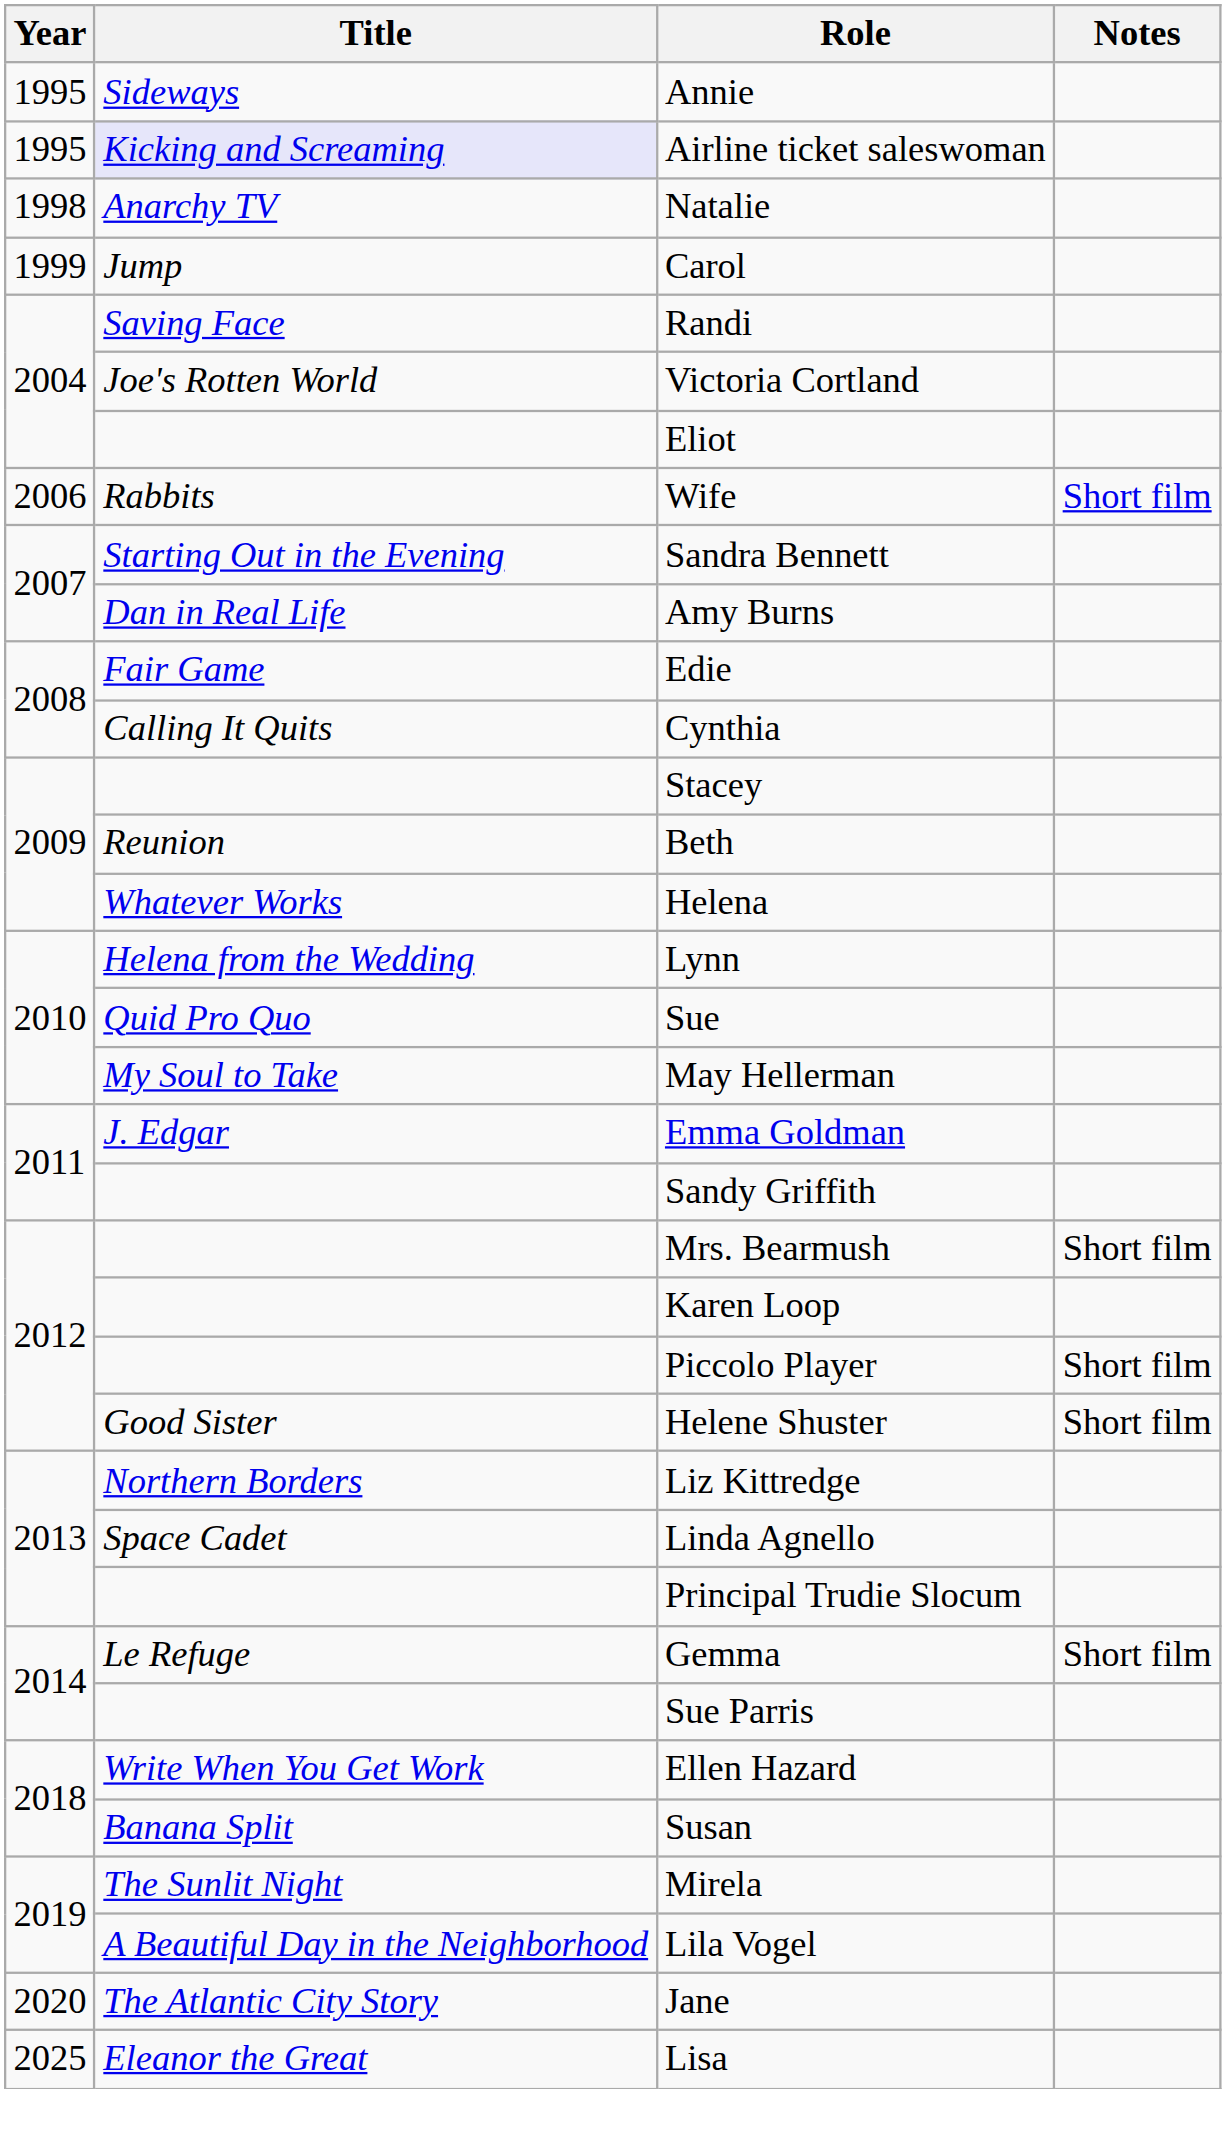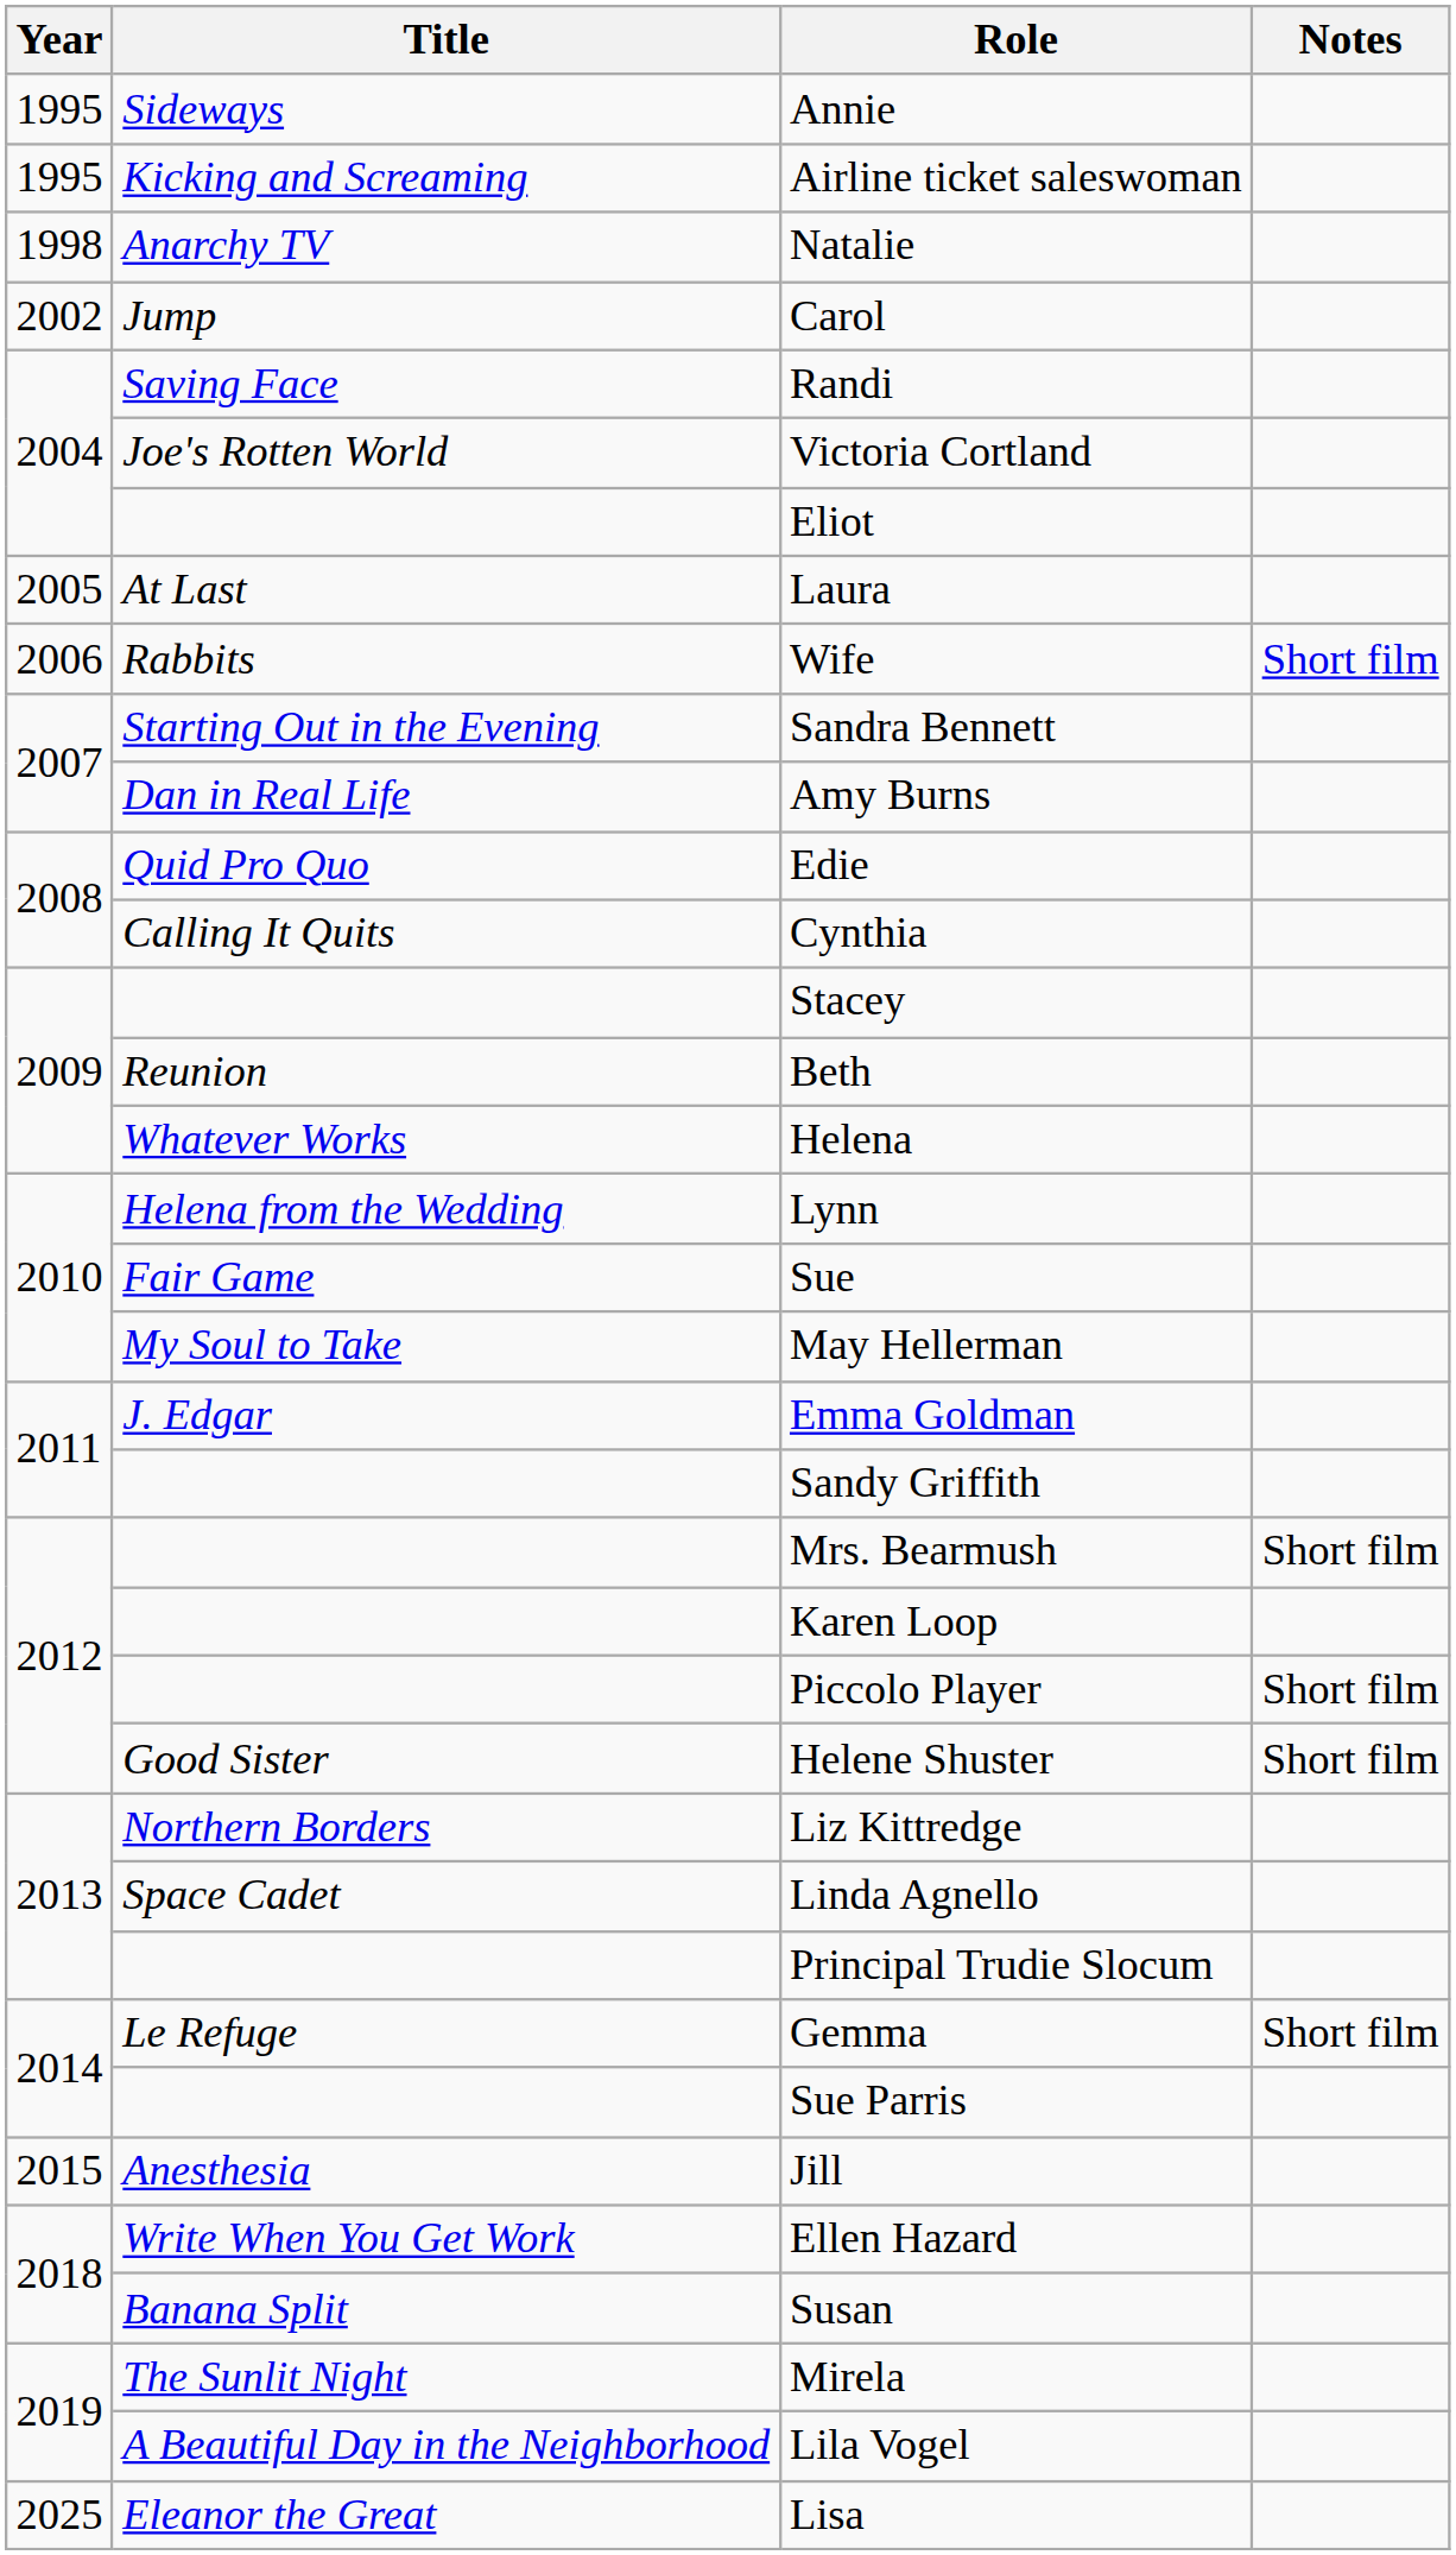Airline ticket saleswoman | Title: lavender background -> no background
Carol | Year: 1999 -> 2002
+ row: 2005 | At Last | Laura
Edie | Title: Fair Game -> Quid Pro Quo
Sue | Title: Quid Pro Quo -> Fair Game
+ row: 2015 | Anesthesia | Jill
- row: 2020 | The Atlantic City Story | Jane
